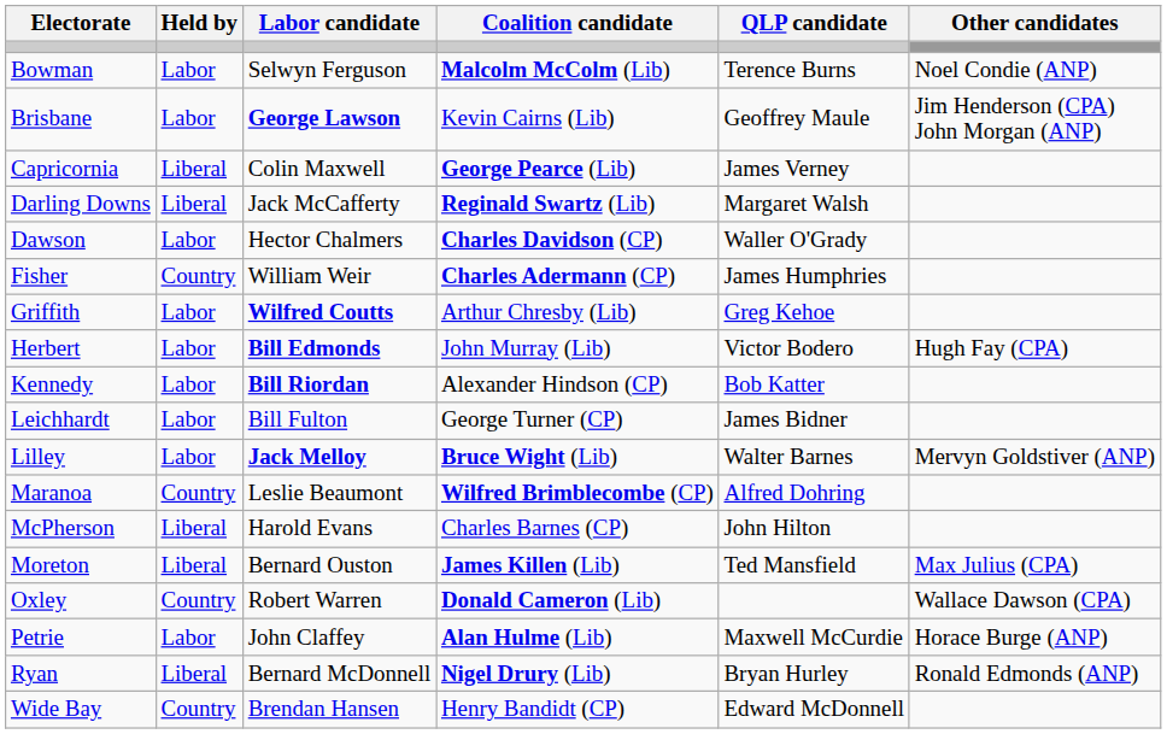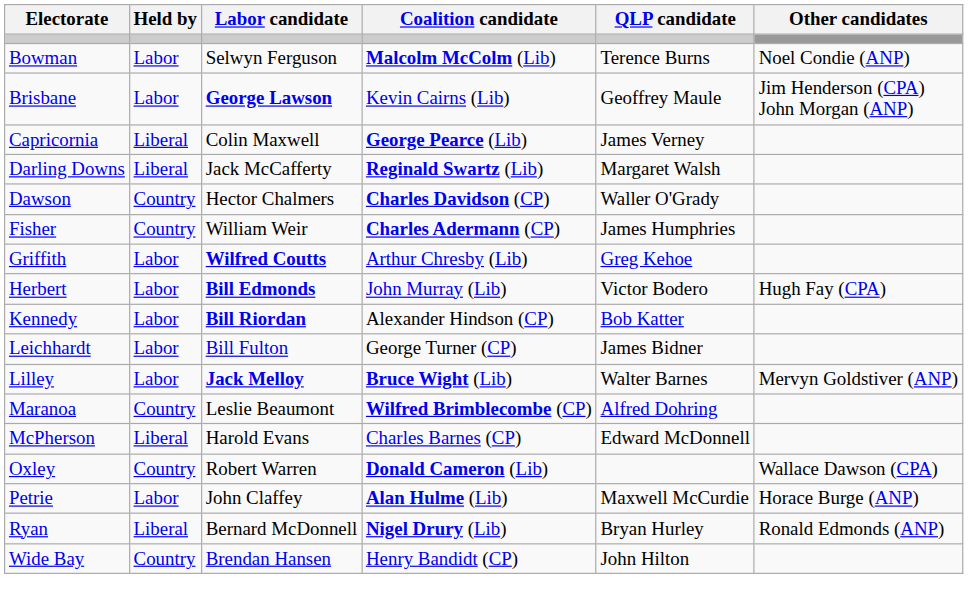Dawson | Held by: Labor -> Country
McPherson | QLP candidate: John Hilton -> Edward McDonnell
- row: Moreton | Liberal | Bernard Ouston | James Killen (Lib) | Ted Mansfield | Max Julius (CPA)
Wide Bay | QLP candidate: Edward McDonnell -> John Hilton
